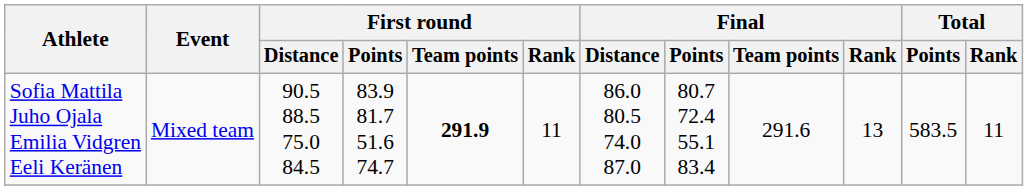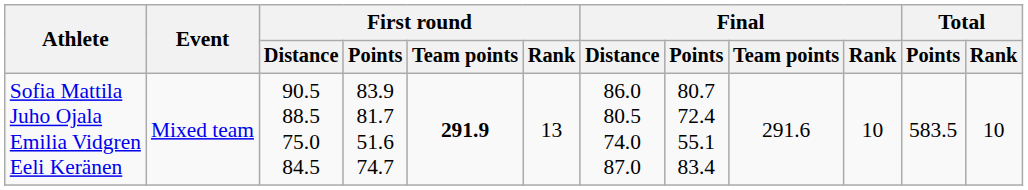Sofia Mattila Juho Ojala Emilia Vidgren Eeli Keränen | First round / Rank: 11 -> 13
Sofia Mattila Juho Ojala Emilia Vidgren Eeli Keränen | Final / Rank: 13 -> 10
Sofia Mattila Juho Ojala Emilia Vidgren Eeli Keränen | Total / Rank: 11 -> 10
